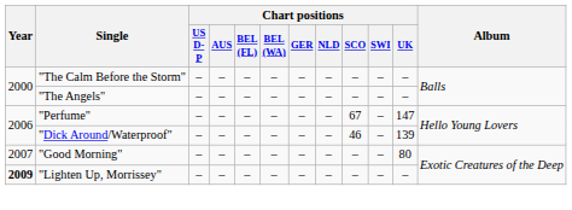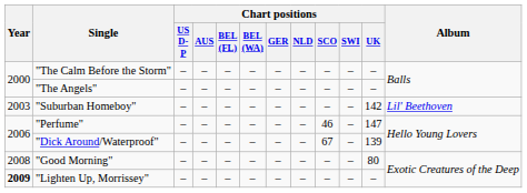+ row: 2003 | "Suburban Homeboy" | – | – | – | – | – | – | – | – | 142 | Lil' Beethoven
"Perfume" | Chart positions / SCO: 67 -> 46
"Dick Around/Waterproof" | Chart positions / SCO: 46 -> 67
"Good Morning" | Year: 2007 -> 2008
